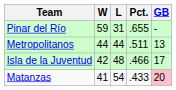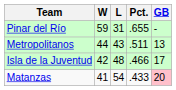Metropolitanos | L: 44 -> 43
